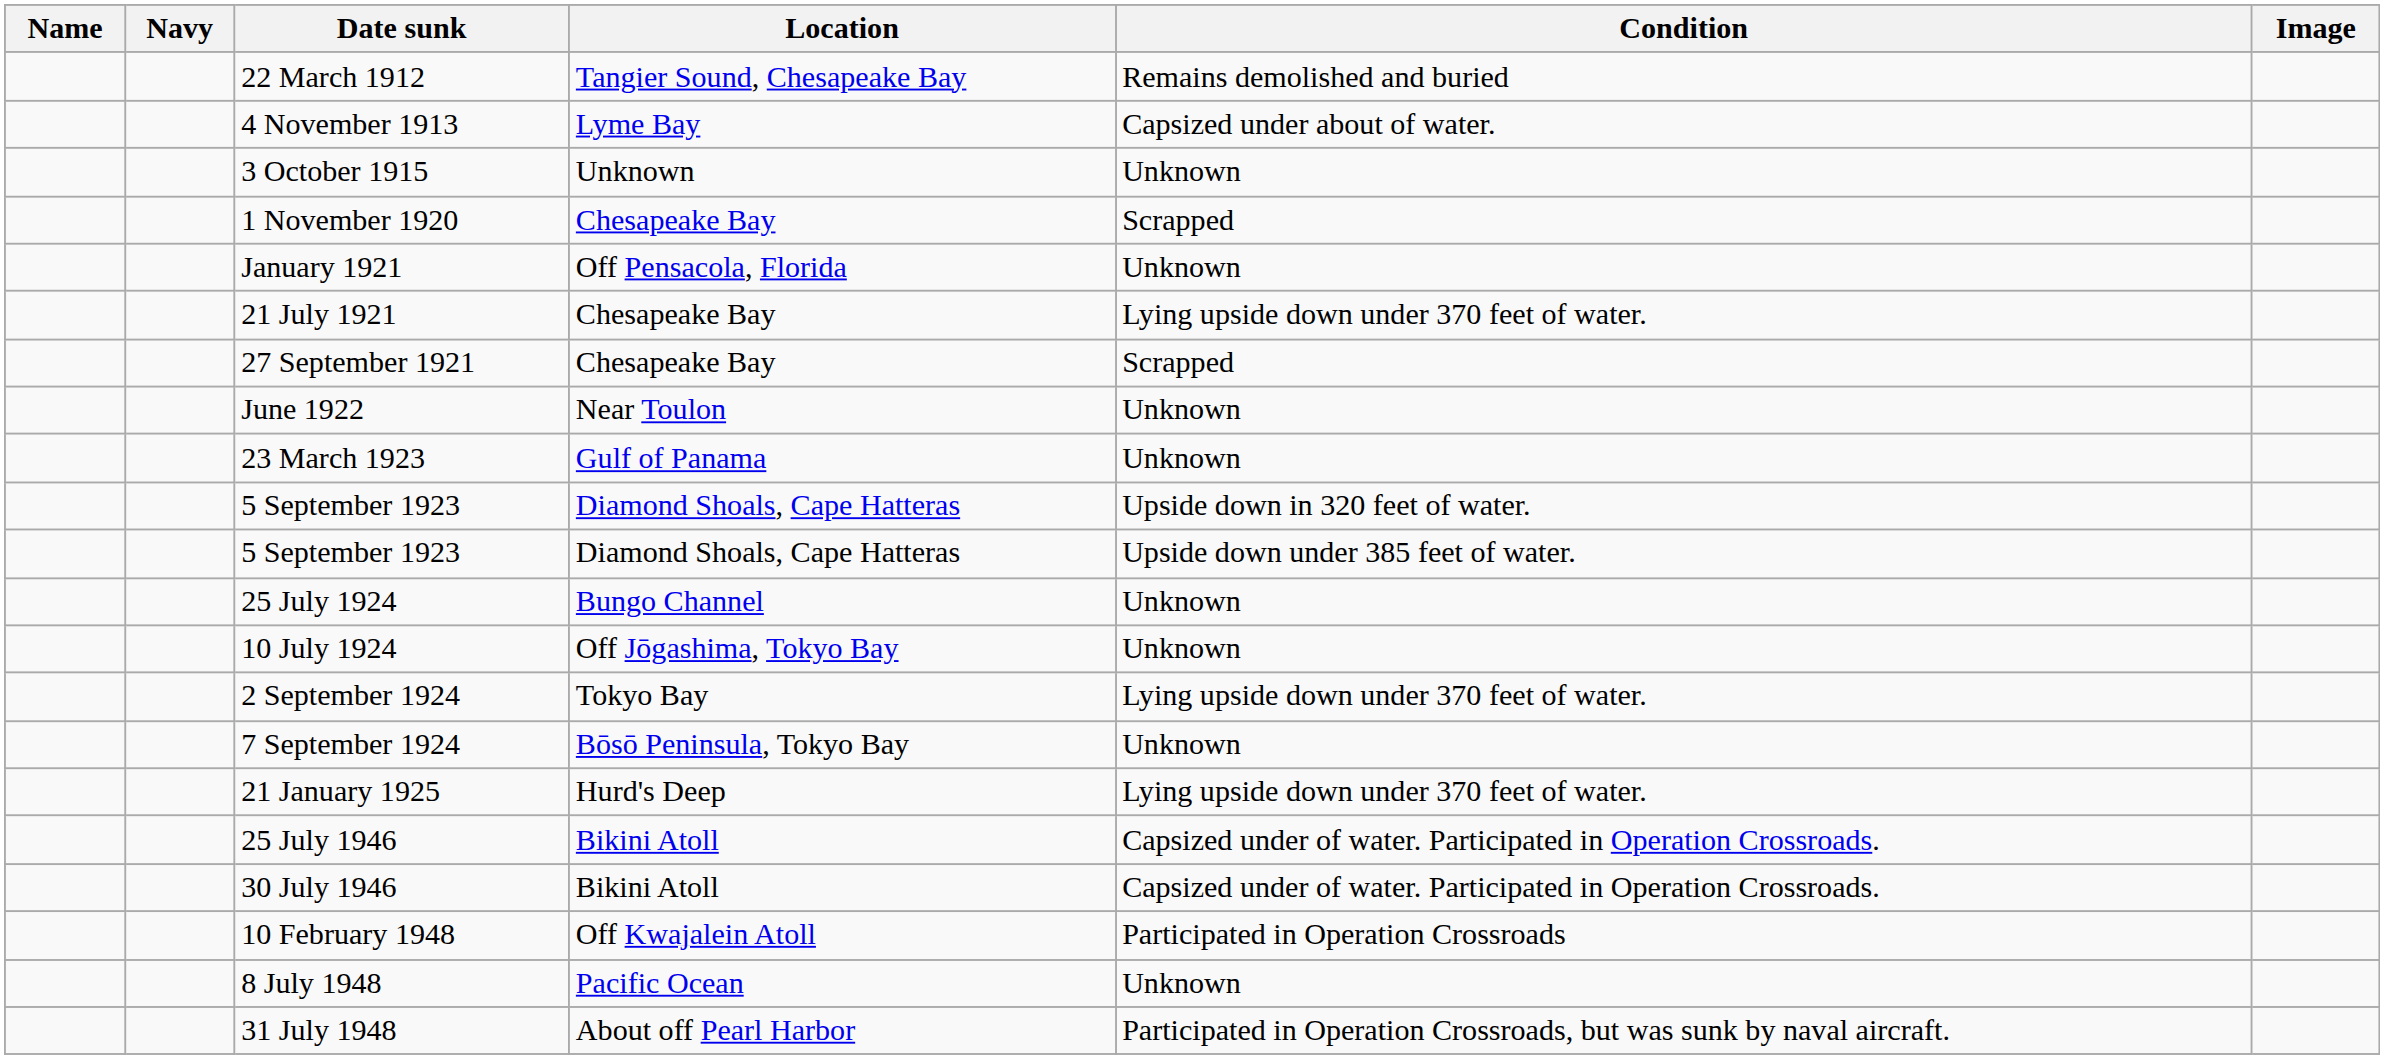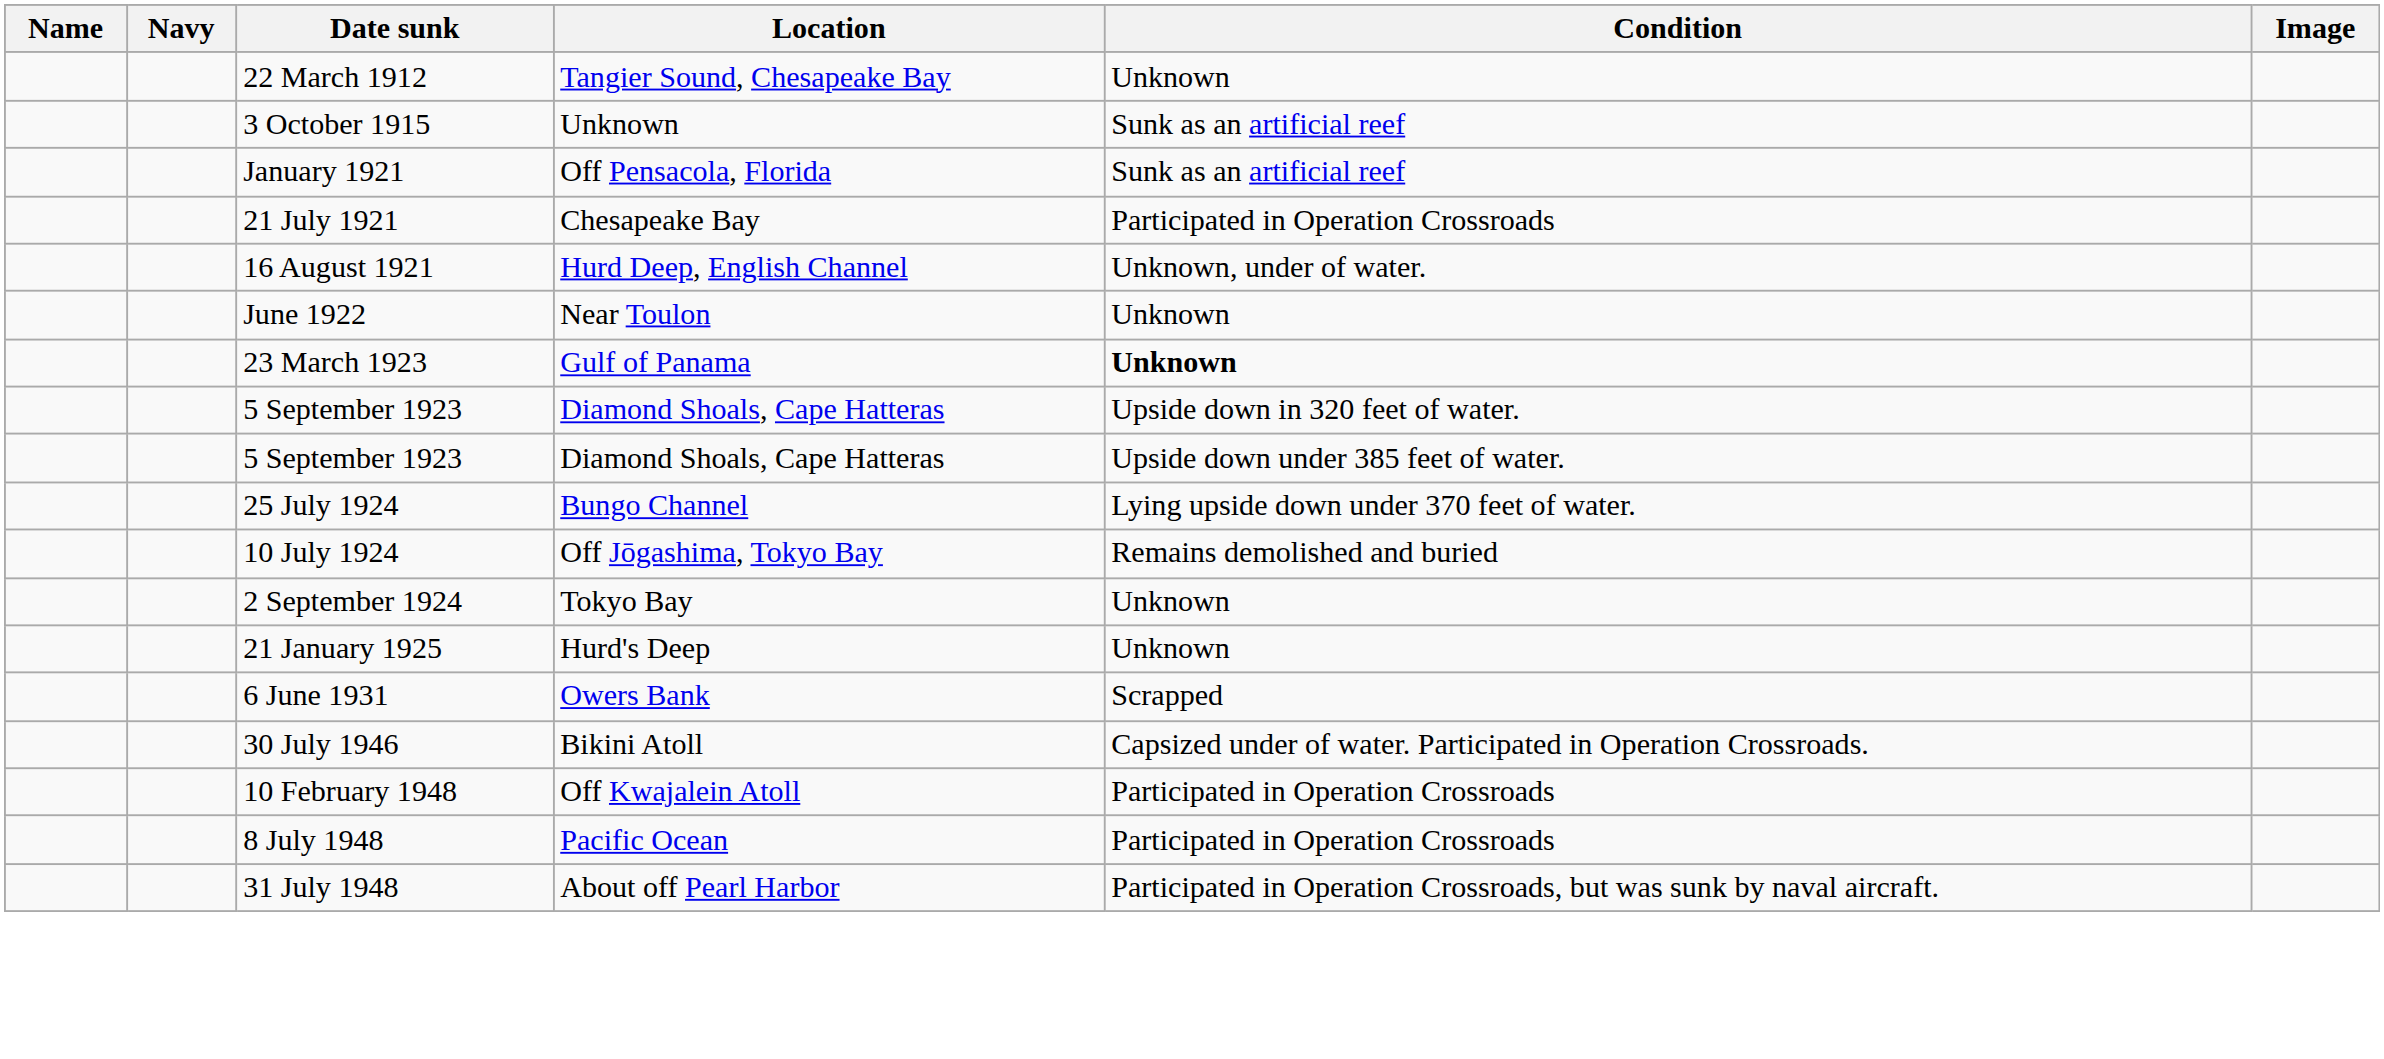22 March 1912 | Condition: Remains demolished and buried -> Unknown
- row: 4 November 1913 | Lyme Bay | Capsized under about of water.
3 October 1915 | Condition: Unknown -> Sunk as an artificial reef
- row: 1 November 1920 | Chesapeake Bay | Scrapped
January 1921 | Condition: Unknown -> Sunk as an artificial reef
21 July 1921 | Condition: Lying upside down under 370 feet of water. -> Participated in Operation Crossroads
+ row: 16 August 1921 | Hurd Deep, English Channel | Unknown, under of water.
- row: 27 September 1921 | Chesapeake Bay | Scrapped
23 March 1923 | Condition: normal -> bold
25 July 1924 | Condition: Unknown -> Lying upside down under 370 feet of water.
10 July 1924 | Condition: Unknown -> Remains demolished and buried
2 September 1924 | Condition: Lying upside down under 370 feet of water. -> Unknown
- row: 7 September 1924 | Bōsō Peninsula, Tokyo Bay | Unknown
21 January 1925 | Condition: Lying upside down under 370 feet of water. -> Unknown
+ row: 6 June 1931 | Owers Bank | Scrapped
- row: 25 July 1946 | Bikini Atoll | Capsized under of water. Participated in Operation Crossroads.
8 July 1948 | Condition: Unknown -> Participated in Operation Crossroads
